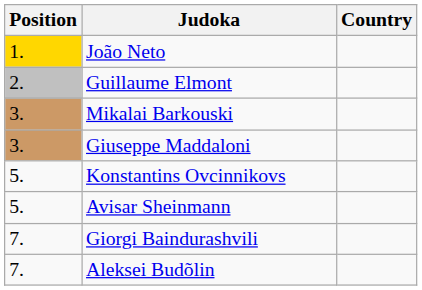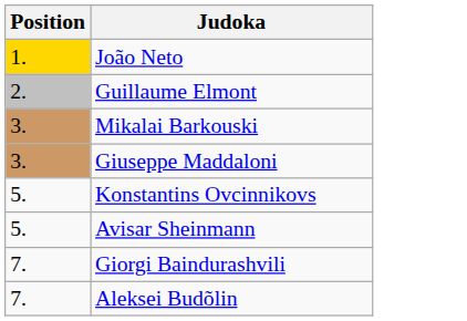- column: Country
